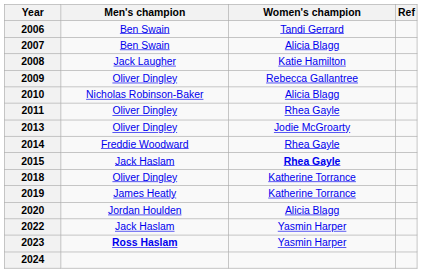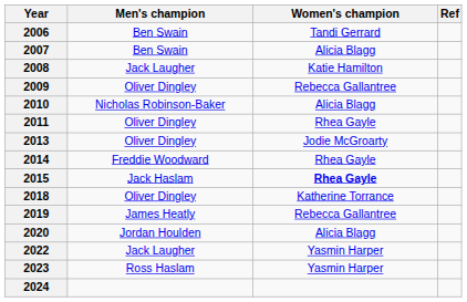2019 | Women's champion: Katherine Torrance -> Rebecca Gallantree
2022 | Men's champion: Jack Haslam -> Jack Laugher
2023 | Men's champion: bold -> normal
